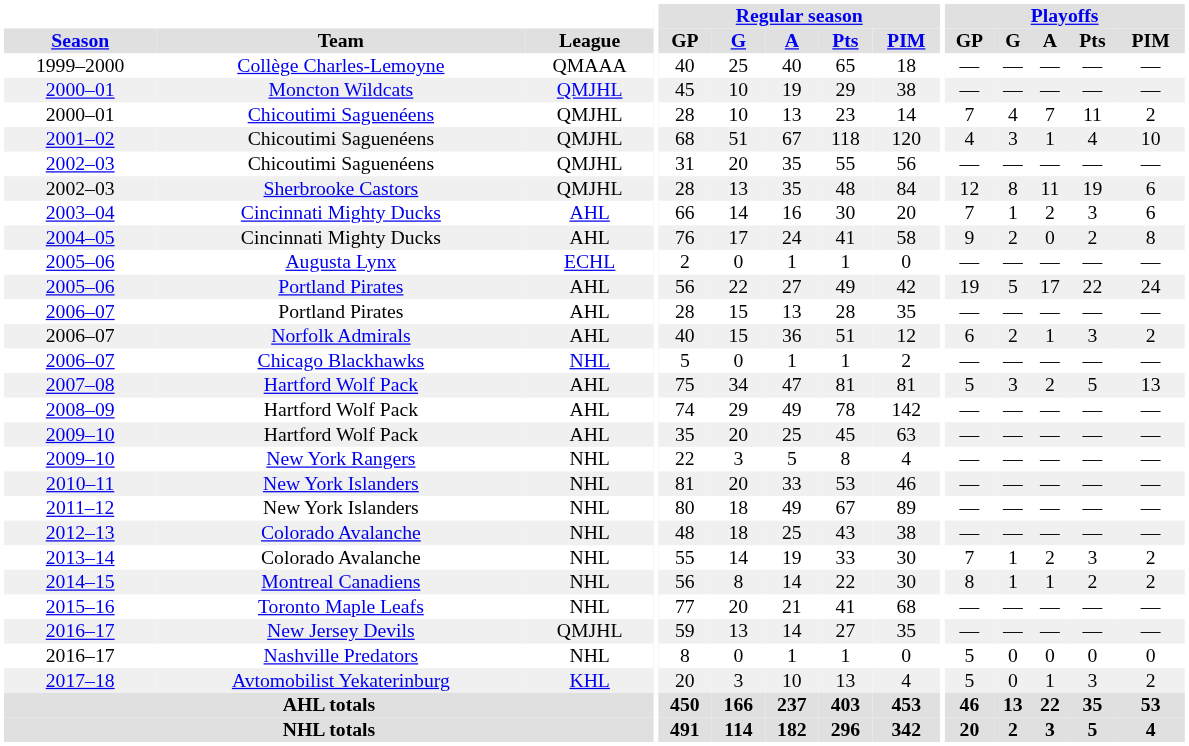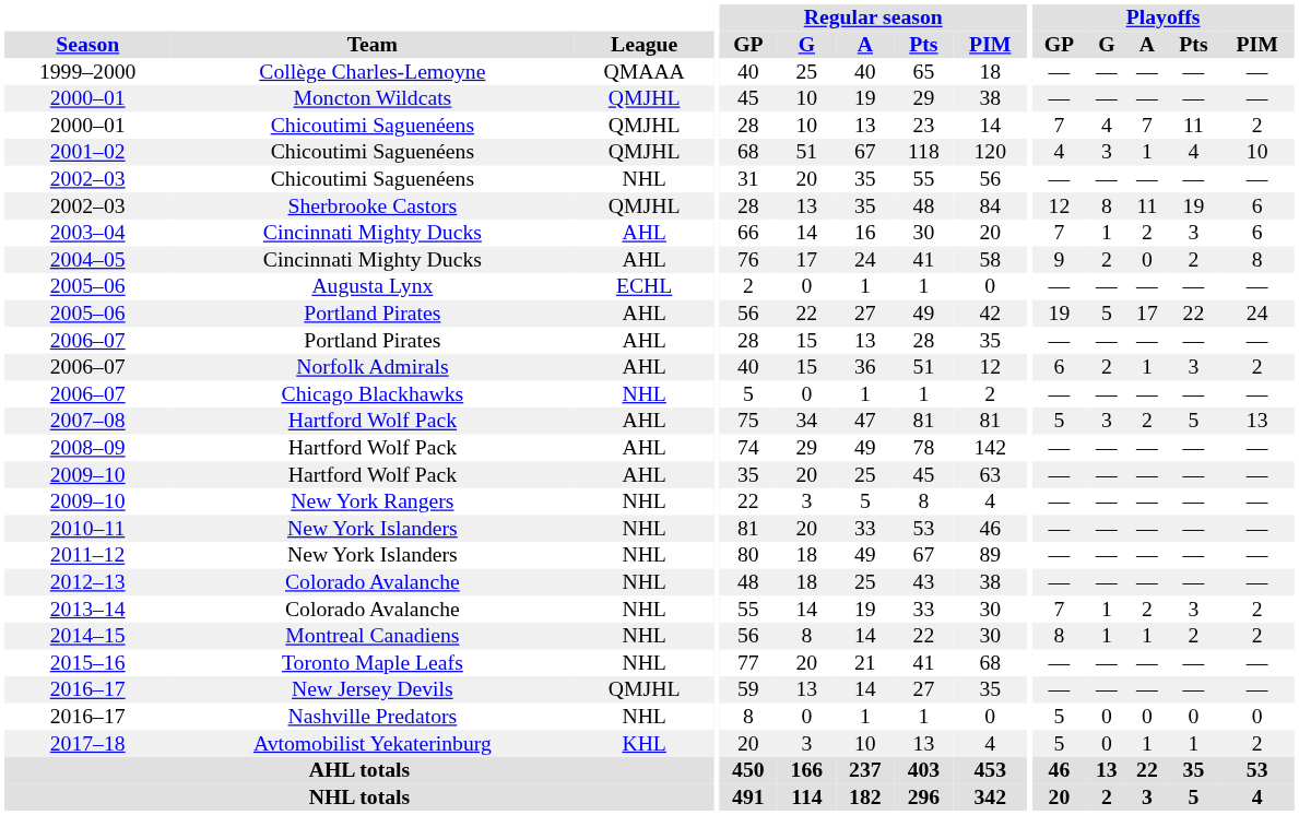2002–03 / Chicoutimi Saguenéens | League: QMJHL -> NHL
2017–18 | Playoffs / Pts: 3 -> 1
